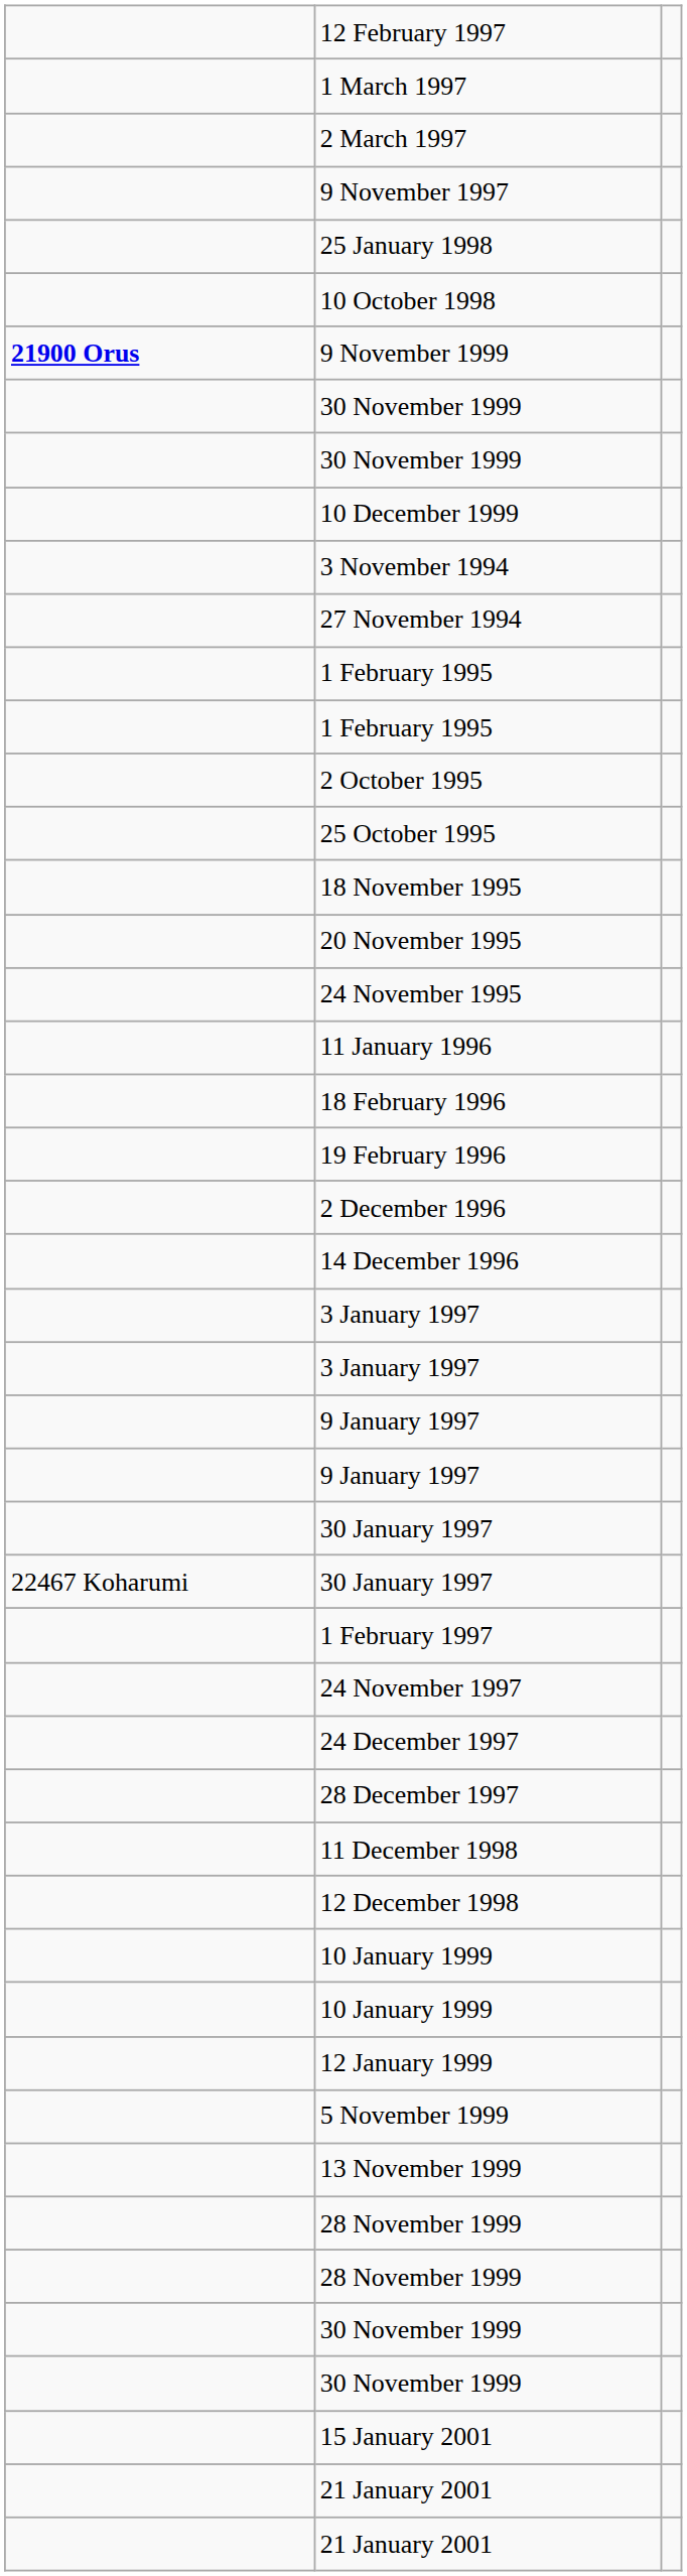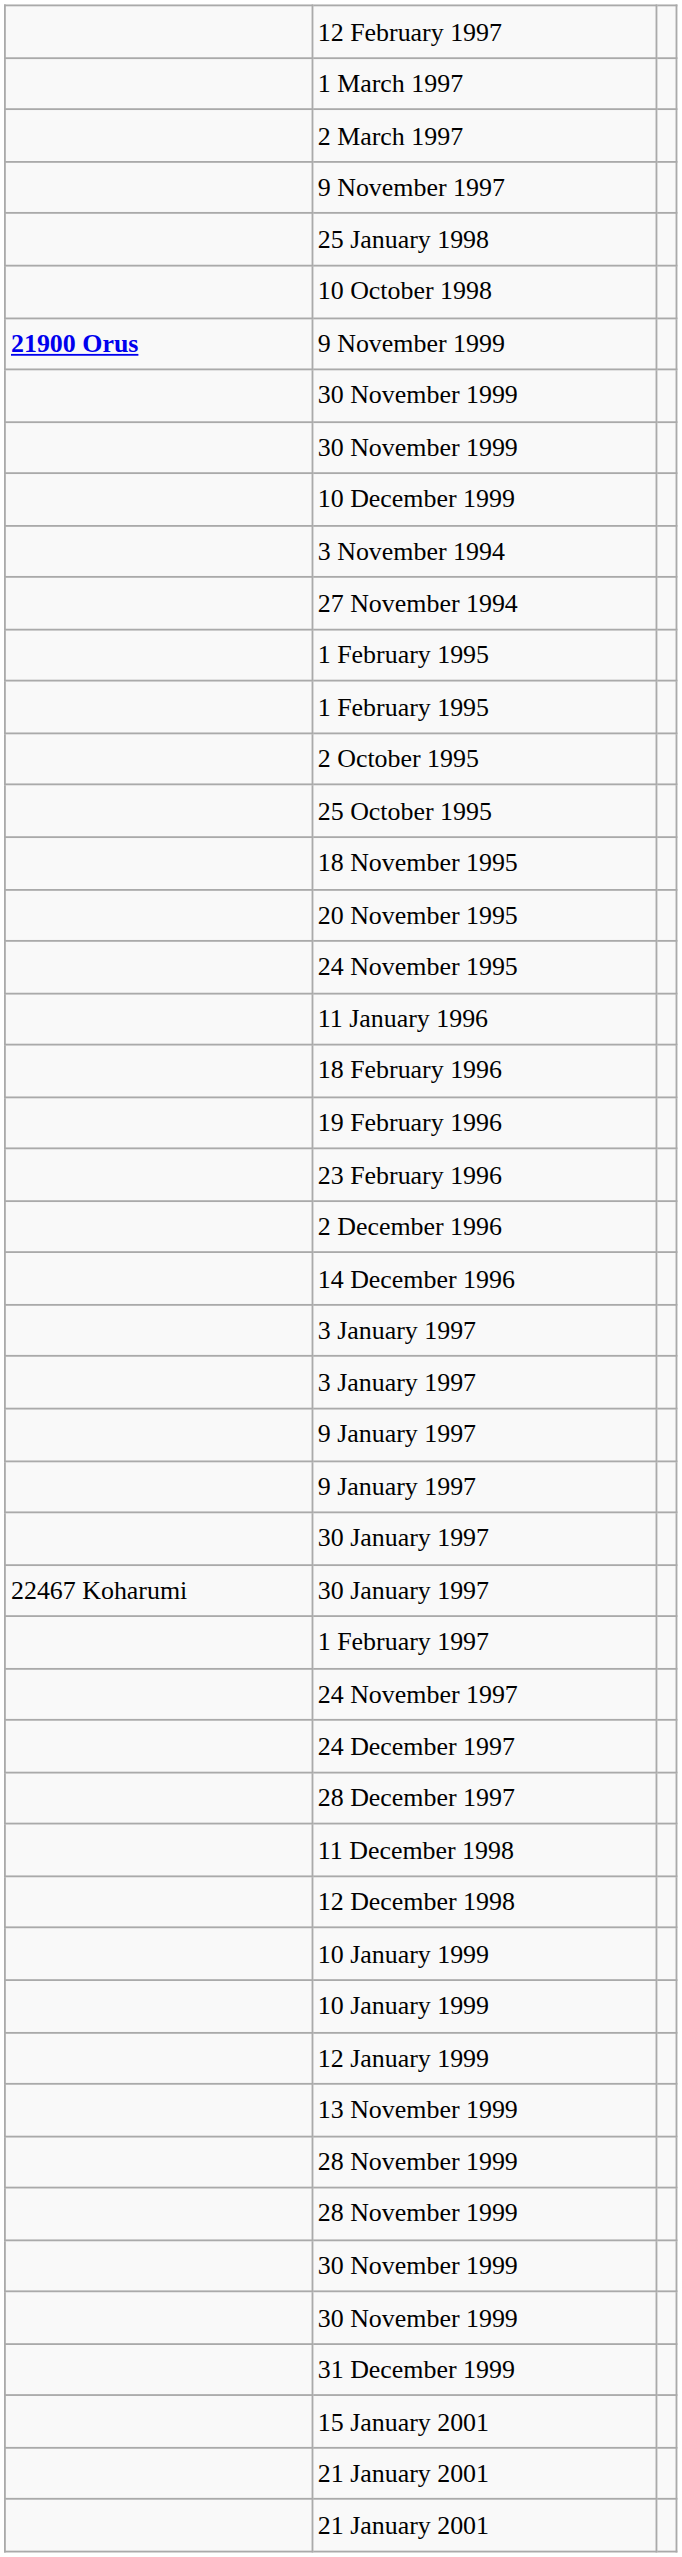+ row: 23 February 1996
- row: 5 November 1999
+ row: 31 December 1999
